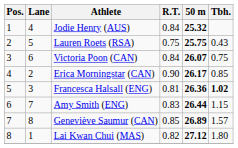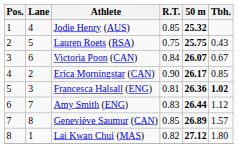Jodie Henry (AUS) | R.T.: 0.84 -> 0.85
Victoria Poon (CAN) | Tbh.: 0.75 -> 0.67
Amy Smith (ENG) | Tbh.: 1.15 -> 1.12
